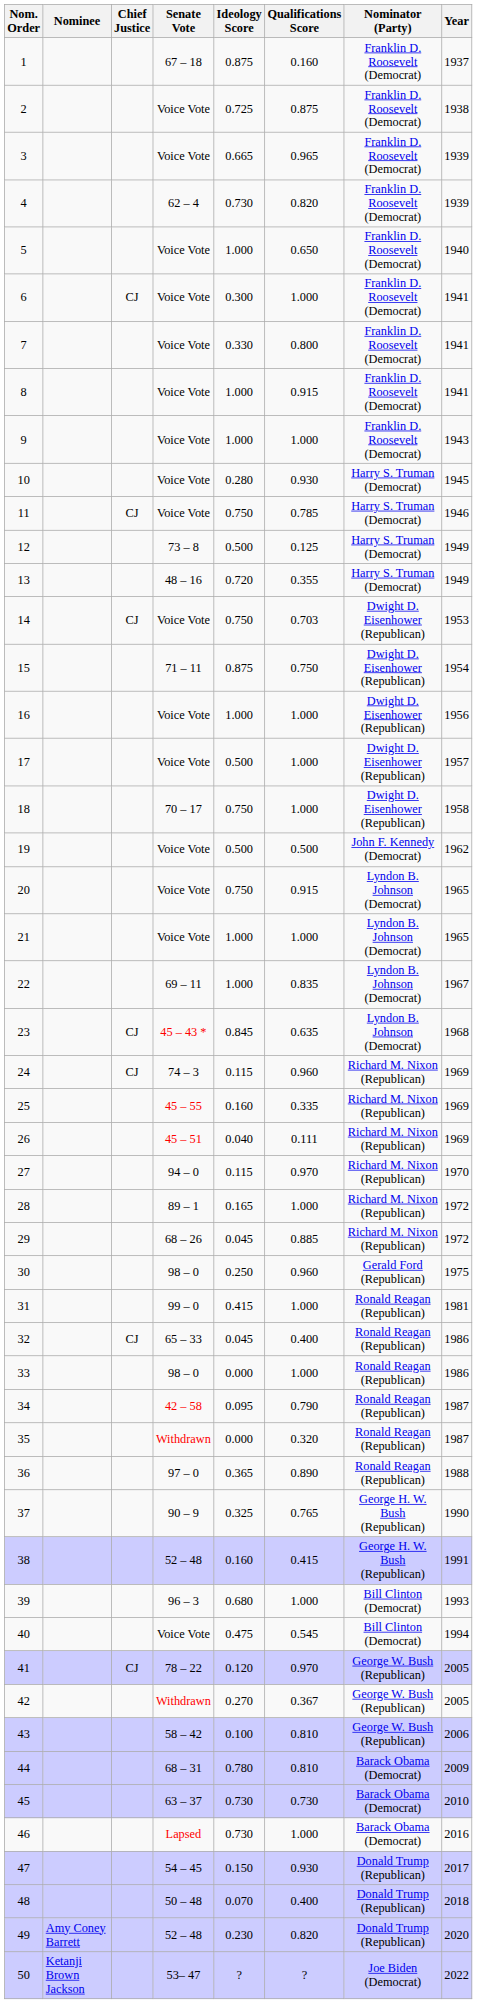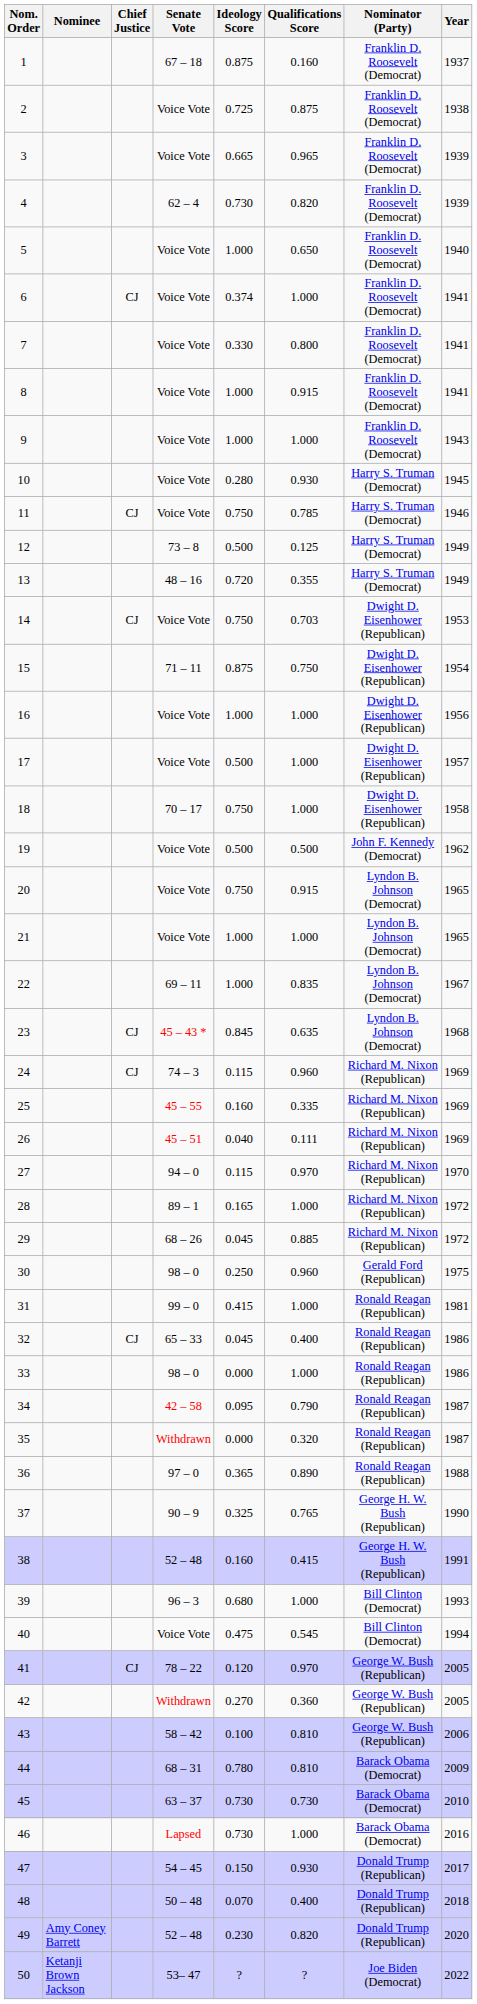6 | Ideology Score: 0.300 -> 0.374
42 | Qualifications Score: 0.367 -> 0.360
